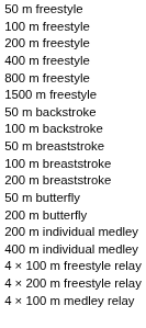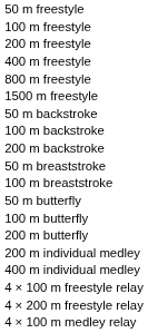+ row: 200 m backstroke
- row: 200 m breaststroke
+ row: 100 m butterfly
